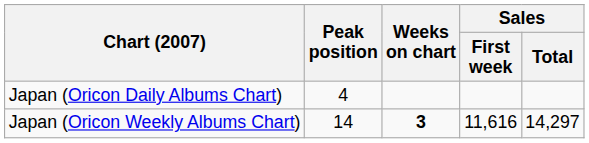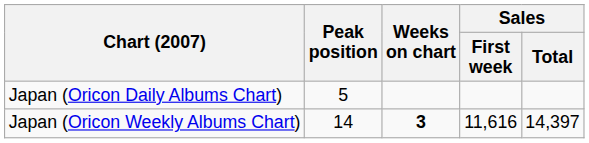Japan (Oricon Daily Albums Chart) | Peak position: 4 -> 5
Japan (Oricon Weekly Albums Chart) | Sales / Total: 14,297 -> 14,397
